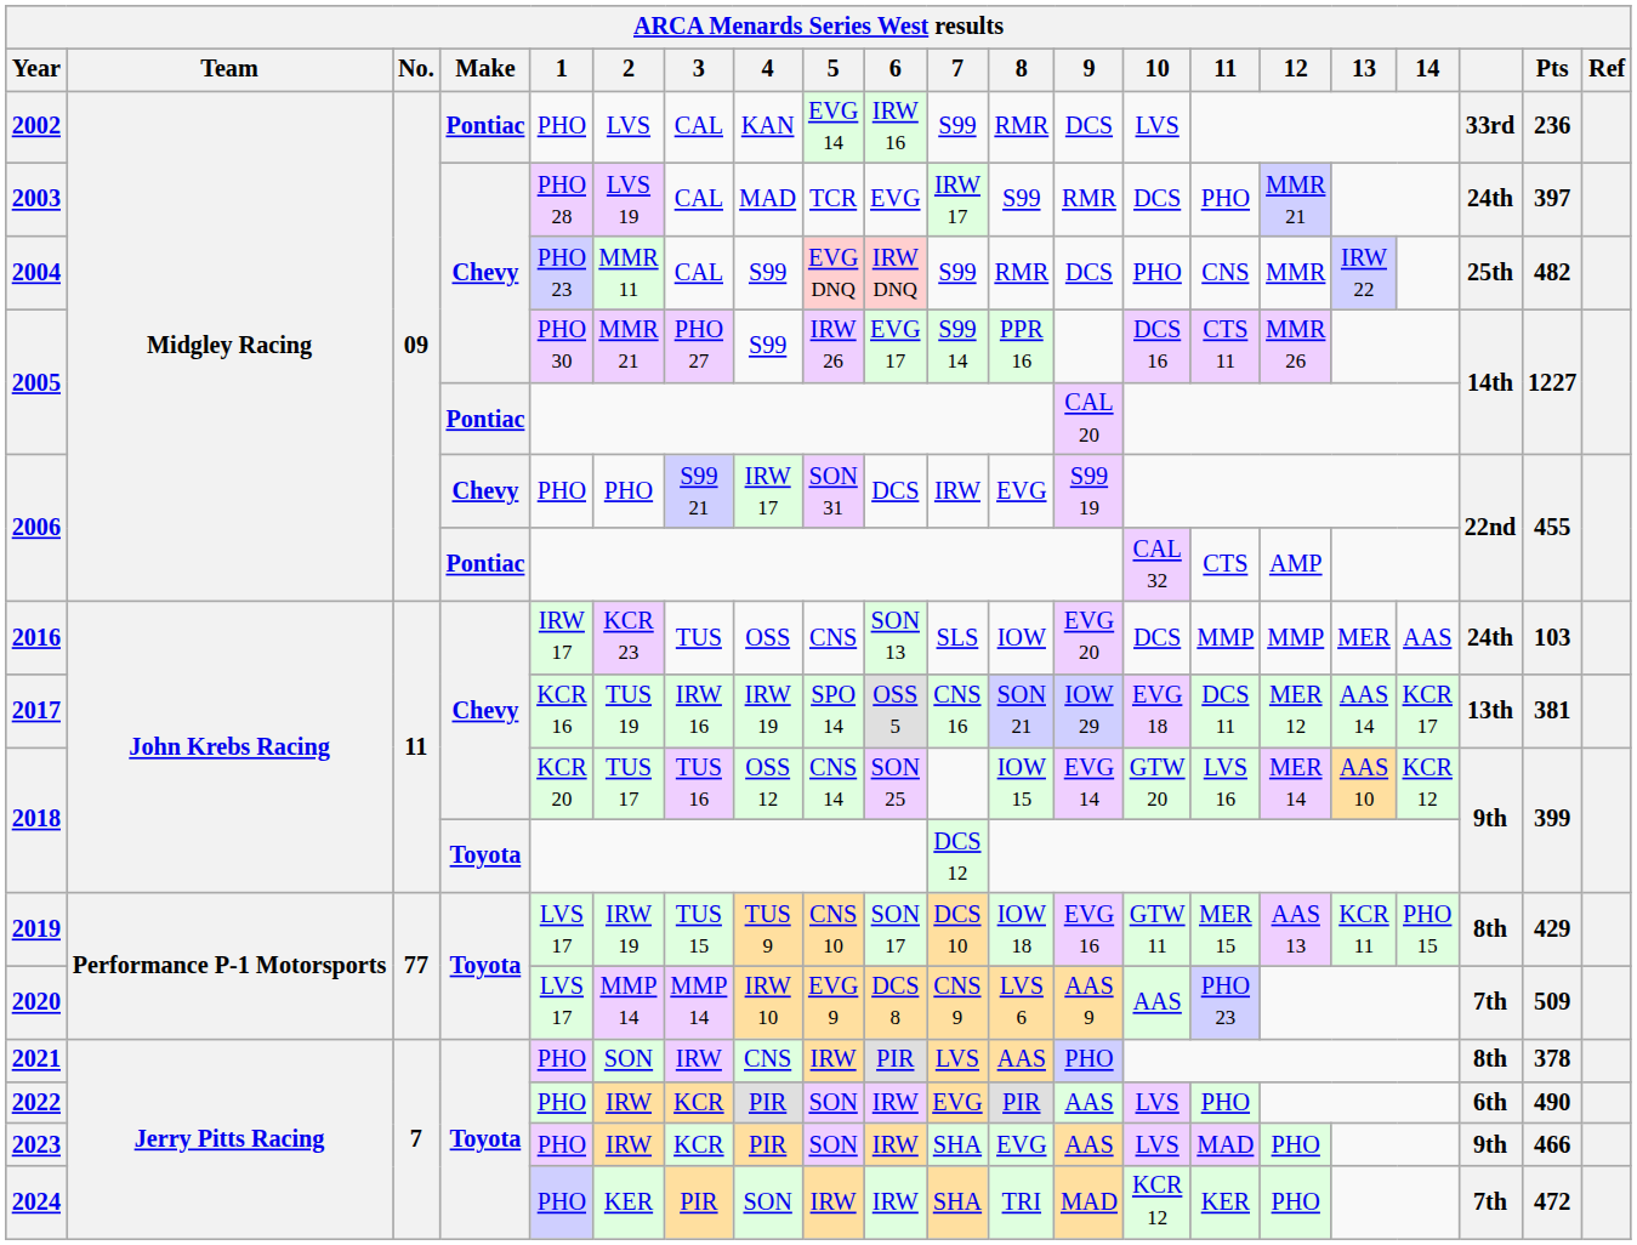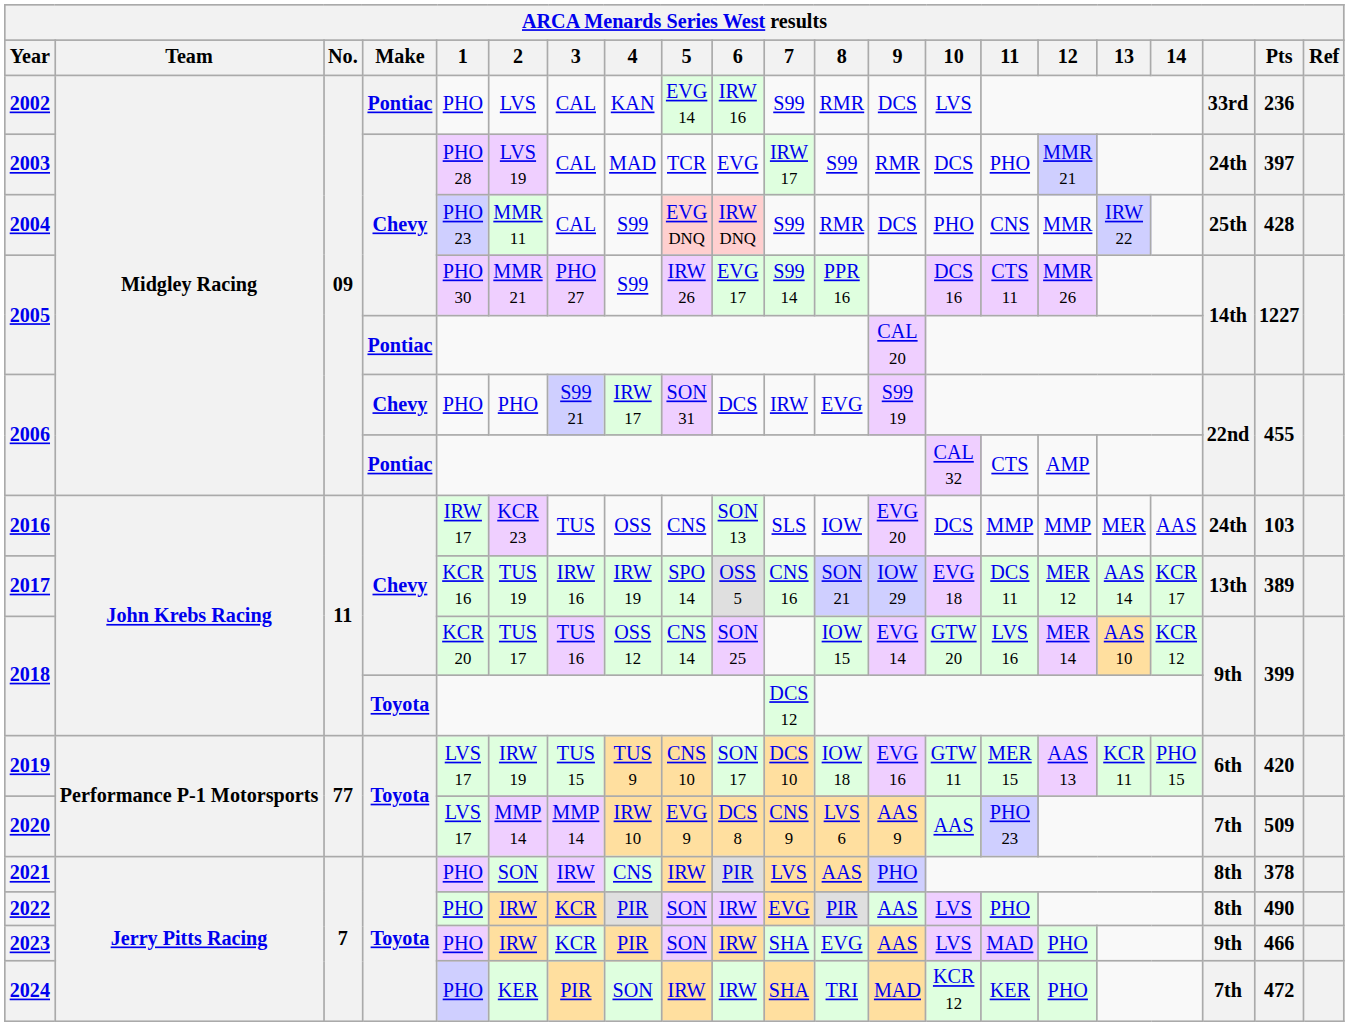2004 | Pts: 482 -> 428
2017 | Pts: 381 -> 389
2019 | column 19: 8th -> 6th
2019 | Pts: 429 -> 420
2022 | column 19: 6th -> 8th
